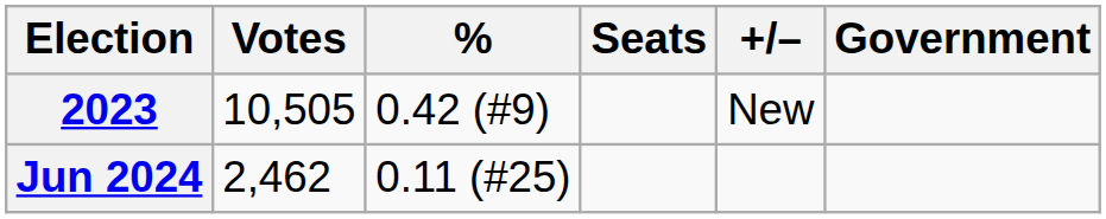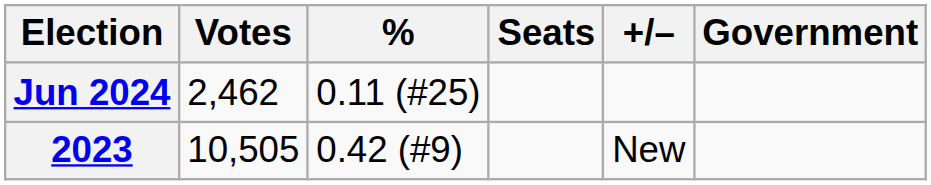rows swapped: 2023 <-> Jun 2024
